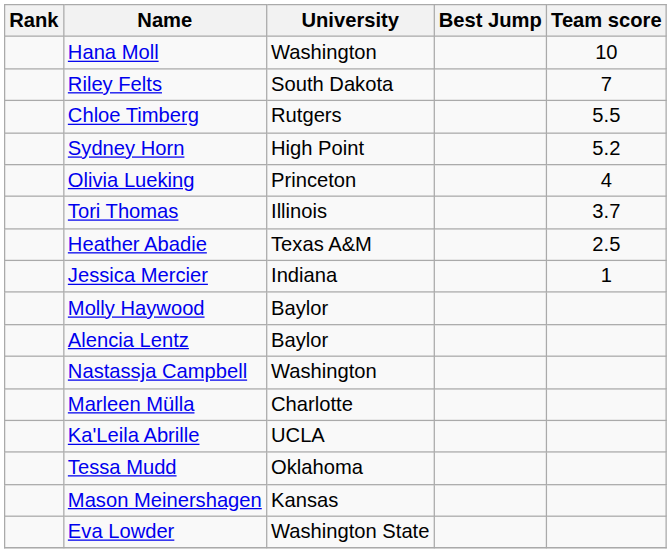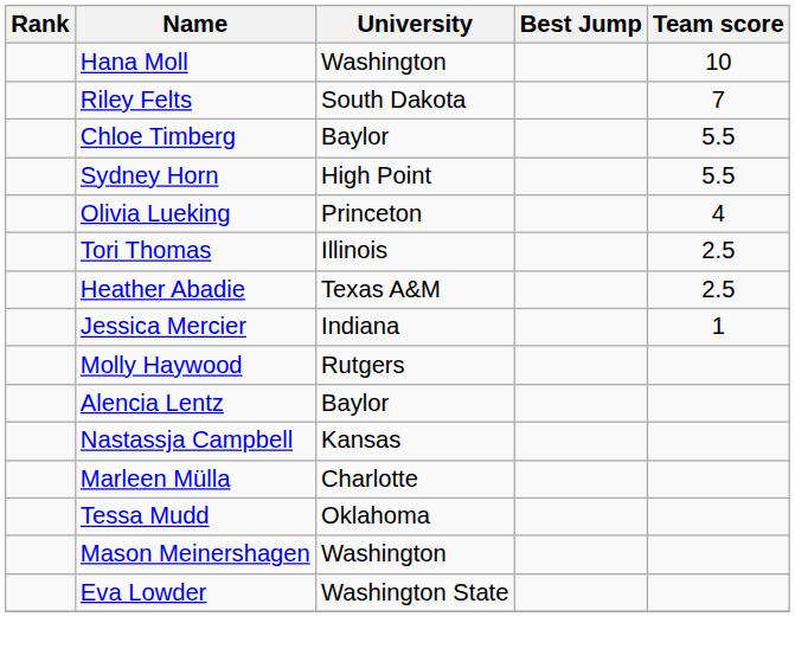Chloe Timberg | University: Rutgers -> Baylor
Sydney Horn | Team score: 5.2 -> 5.5
Tori Thomas | Team score: 3.7 -> 2.5
Molly Haywood | University: Baylor -> Rutgers
Nastassja Campbell | University: Washington -> Kansas
- row: Ka'Leila Abrille | UCLA
Mason Meinershagen | University: Kansas -> Washington
